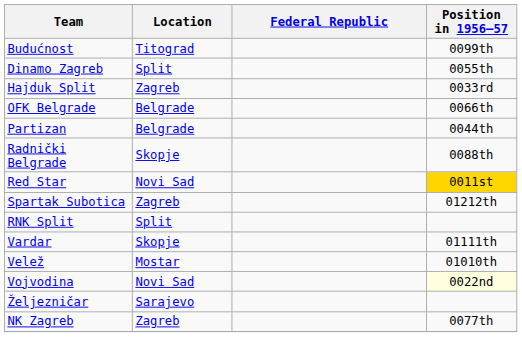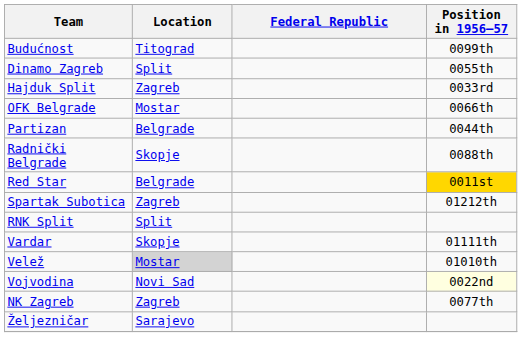OFK Belgrade | Location: Belgrade -> Mostar
Red Star | Location: Novi Sad -> Belgrade
Velež | Location: no background -> lightgrey background
rows swapped: NK Zagreb <-> Željezničar
